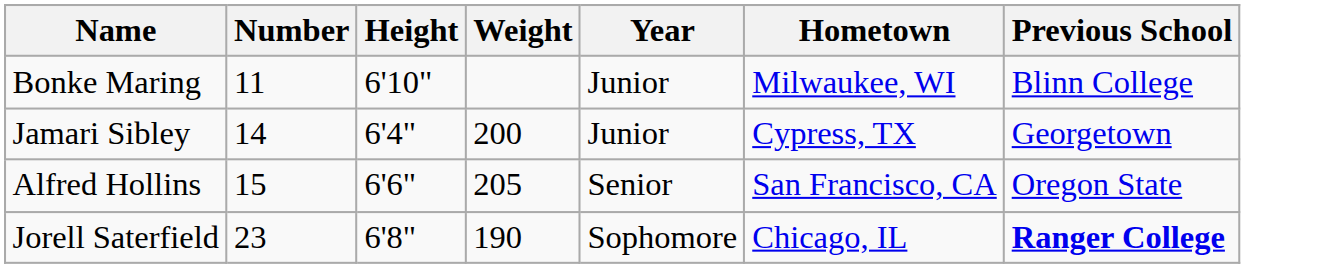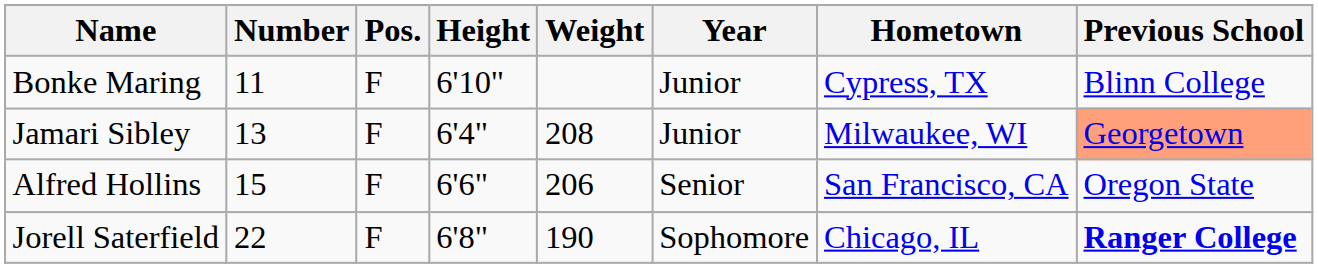+ column: Pos. | F | F | F | F
Bonke Maring | Hometown: Milwaukee, WI -> Cypress, TX
Jamari Sibley | Number: 14 -> 13
Jamari Sibley | Weight: 200 -> 208
Jamari Sibley | Hometown: Cypress, TX -> Milwaukee, WI
Jamari Sibley | Previous School: no background -> lightsalmon background
Alfred Hollins | Weight: 205 -> 206
Jorell Saterfield | Number: 23 -> 22
